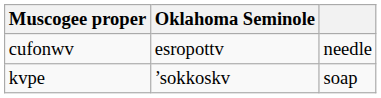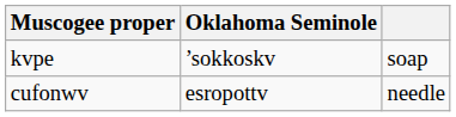rows swapped: cufonwv <-> kvpe
